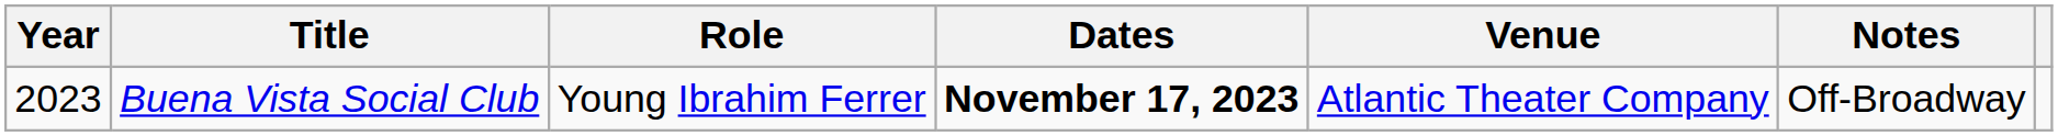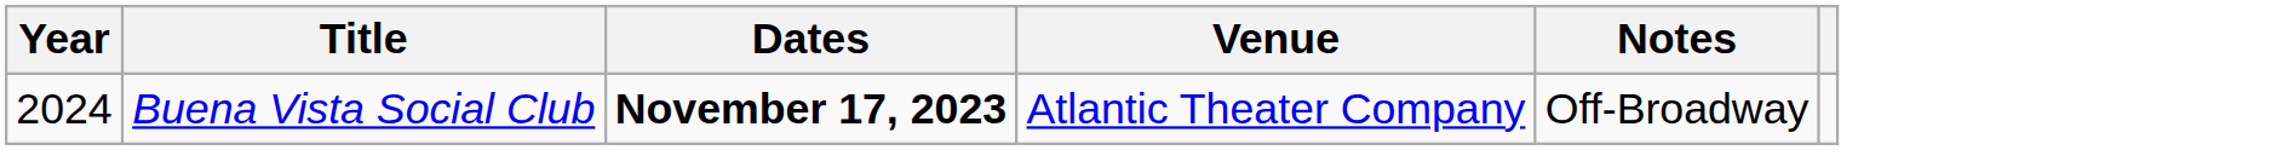- column: Role | Young Ibrahim Ferrer
Buena Vista Social Club | Year: 2023 -> 2024
